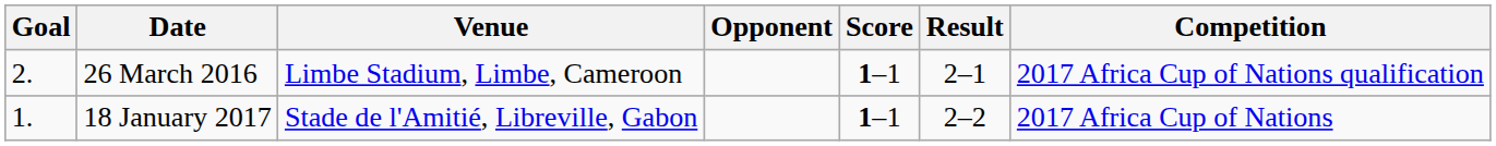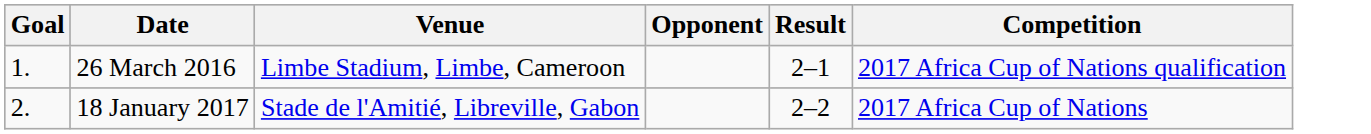- column: Score | 1–1 | 1–1
26 March 2016 | Goal: 2. -> 1.
18 January 2017 | Goal: 1. -> 2.
